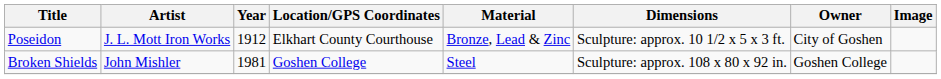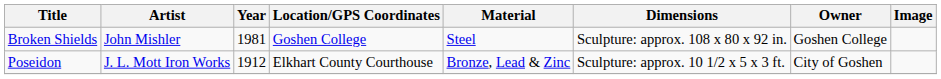rows swapped: Broken Shields <-> Poseidon
